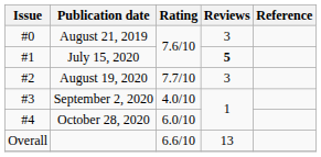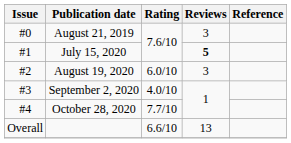August 19, 2020 | Rating: 7.7/10 -> 6.0/10
October 28, 2020 | Rating: 6.0/10 -> 7.7/10
